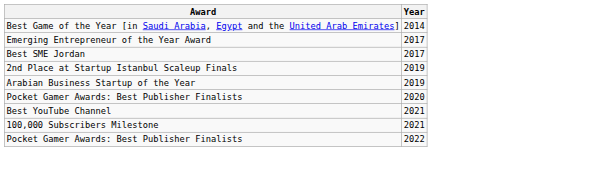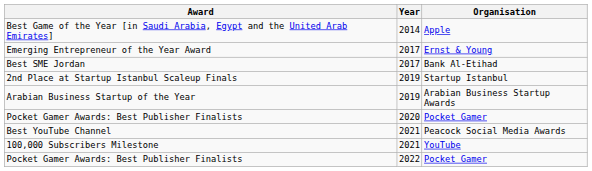+ column: Organisation | Apple | Ernst & Young | Bank Al-Etihad | Startup Istanbul | Arabian Business Startup Awards | Pocket Gamer | Peacock Social Media Awards | YouTube | Pocket Gamer
